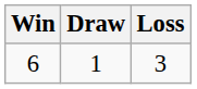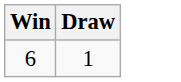- column: Loss | 3
